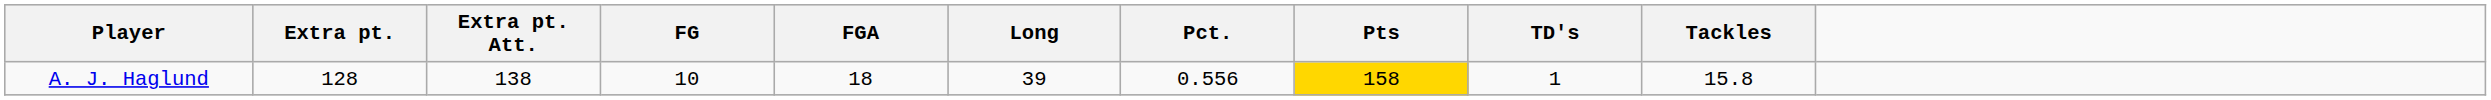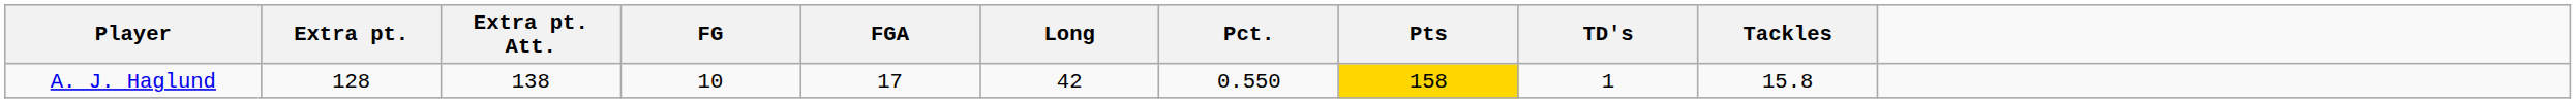A. J. Haglund | FGA: 18 -> 17
A. J. Haglund | Long: 39 -> 42
A. J. Haglund | Pct.: 0.556 -> 0.550
